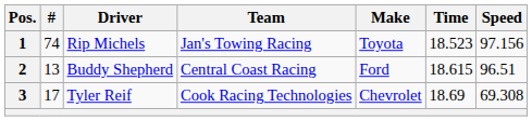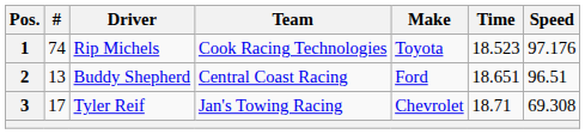1 | Team: Jan's Towing Racing -> Cook Racing Technologies
1 | Speed: 97.156 -> 97.176
2 | Time: 18.615 -> 18.651
3 | Team: Cook Racing Technologies -> Jan's Towing Racing
3 | Time: 18.69 -> 18.71
